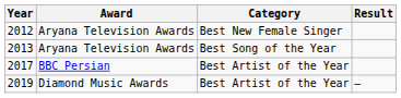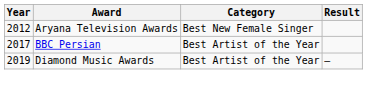- row: 2013 | Aryana Television Awards | Best Song of the Year
